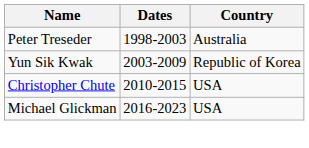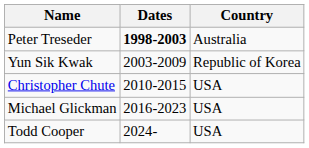Peter Treseder | Dates: normal -> bold
+ row: Todd Cooper | 2024- | USA
